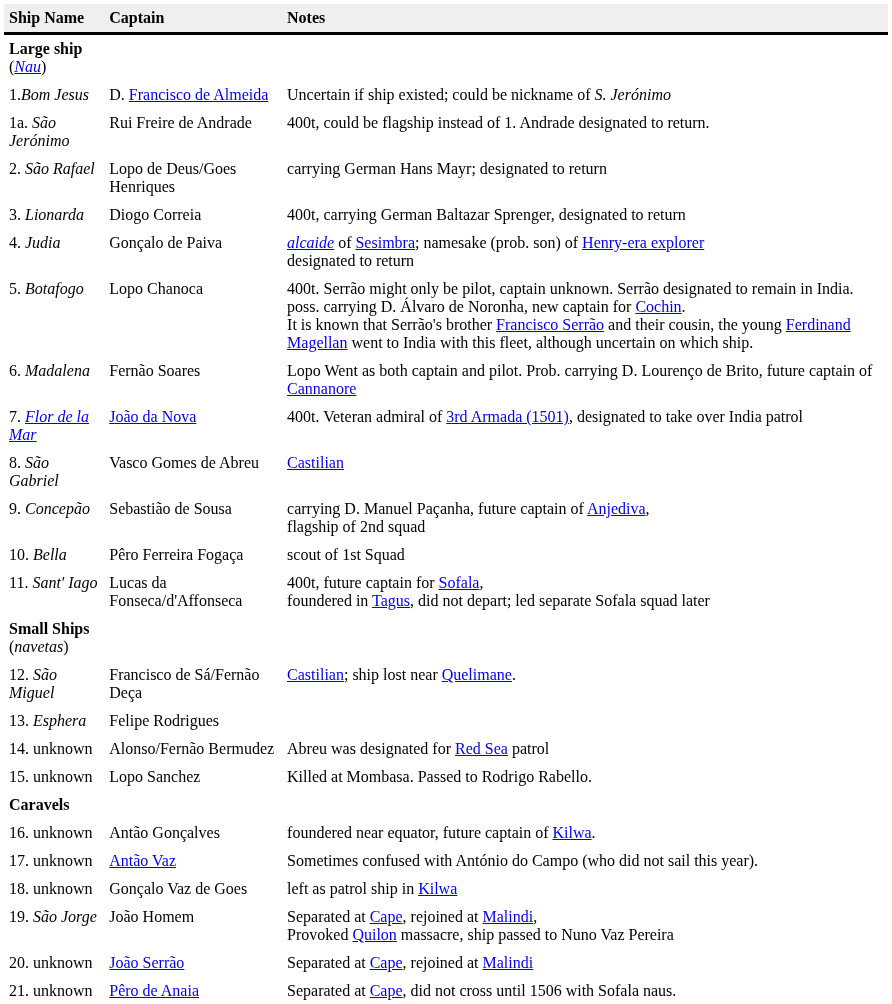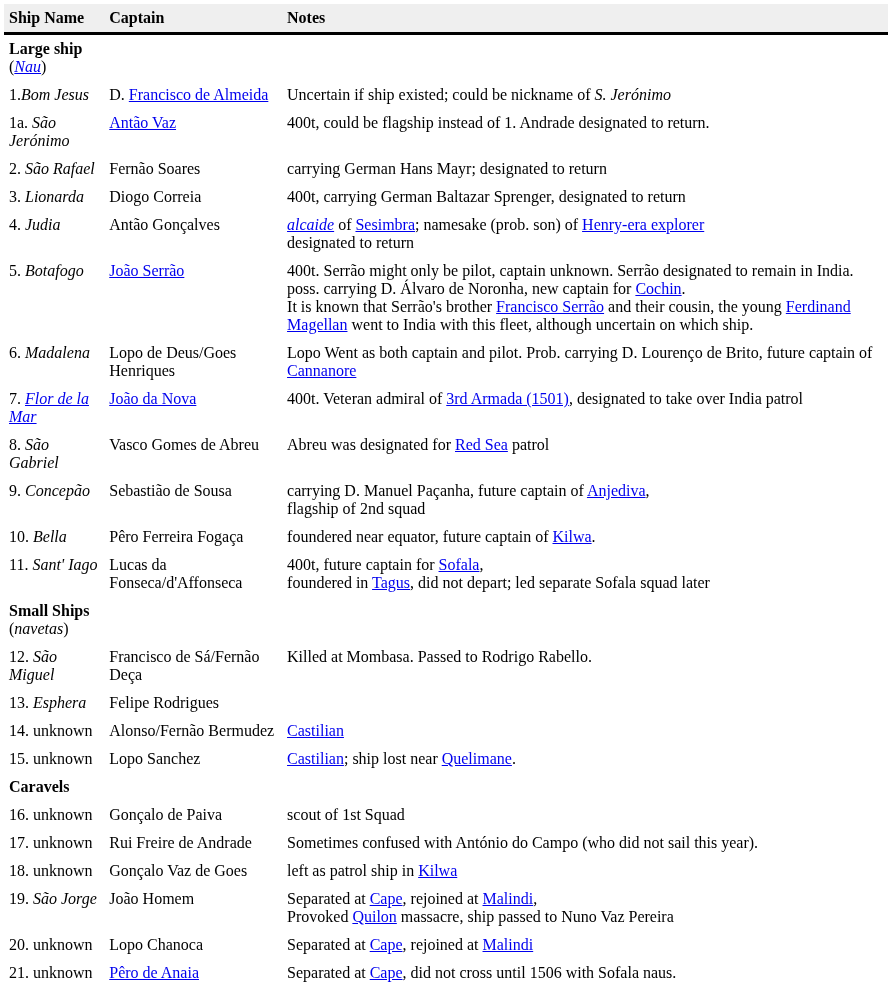1a. São Jerónimo | Captain: Rui Freire de Andrade -> Antão Vaz
2. São Rafael | Captain: Lopo de Deus/Goes Henriques -> Fernão Soares
4. Judia | Captain: Gonçalo de Paiva -> Antão Gonçalves
5. Botafogo | Captain: Lopo Chanoca -> João Serrão
6. Madalena | Captain: Fernão Soares -> Lopo de Deus/Goes Henriques
8. São Gabriel | Notes: Castilian -> Abreu was designated for Red Sea patrol
10. Bella | Notes: scout of 1st Squad -> foundered near equator, future captain of Kilwa.
12. São Miguel | Notes: Castilian; ship lost near Quelimane. -> Killed at Mombasa. Passed to Rodrigo Rabello.
14. unknown | Notes: Abreu was designated for Red Sea patrol -> Castilian
15. unknown | Notes: Killed at Mombasa. Passed to Rodrigo Rabello. -> Castilian; ship lost near Quelimane.
16. unknown | Captain: Antão Gonçalves -> Gonçalo de Paiva
16. unknown | Notes: foundered near equator, future captain of Kilwa. -> scout of 1st Squad
17. unknown | Captain: Antão Vaz -> Rui Freire de Andrade
20. unknown | Captain: João Serrão -> Lopo Chanoca
